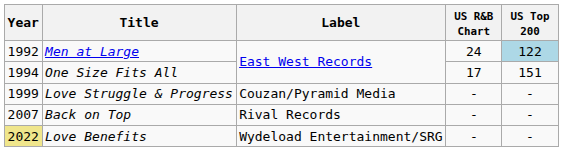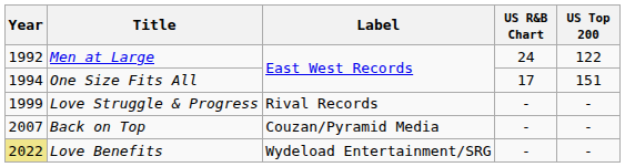Men at Large | US Top 200: lightblue background -> no background
Love Struggle & Progress | Label: Couzan/Pyramid Media -> Rival Records
Back on Top | Label: Rival Records -> Couzan/Pyramid Media
